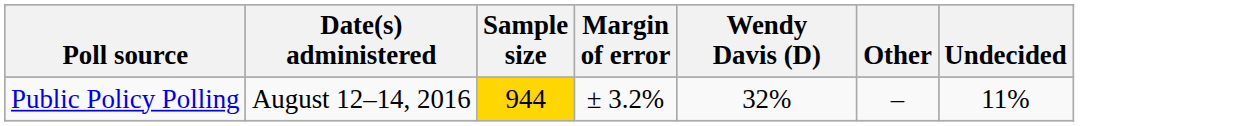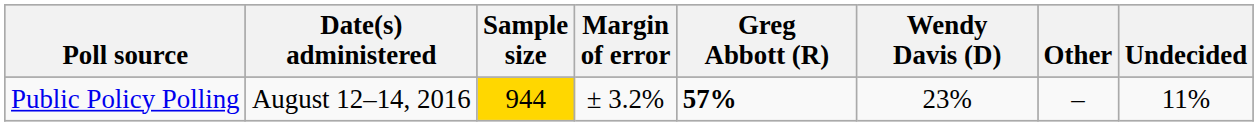+ column: Greg Abbott (R) | 57%
Public Policy Polling | Wendy Davis (D): 32% -> 23%
